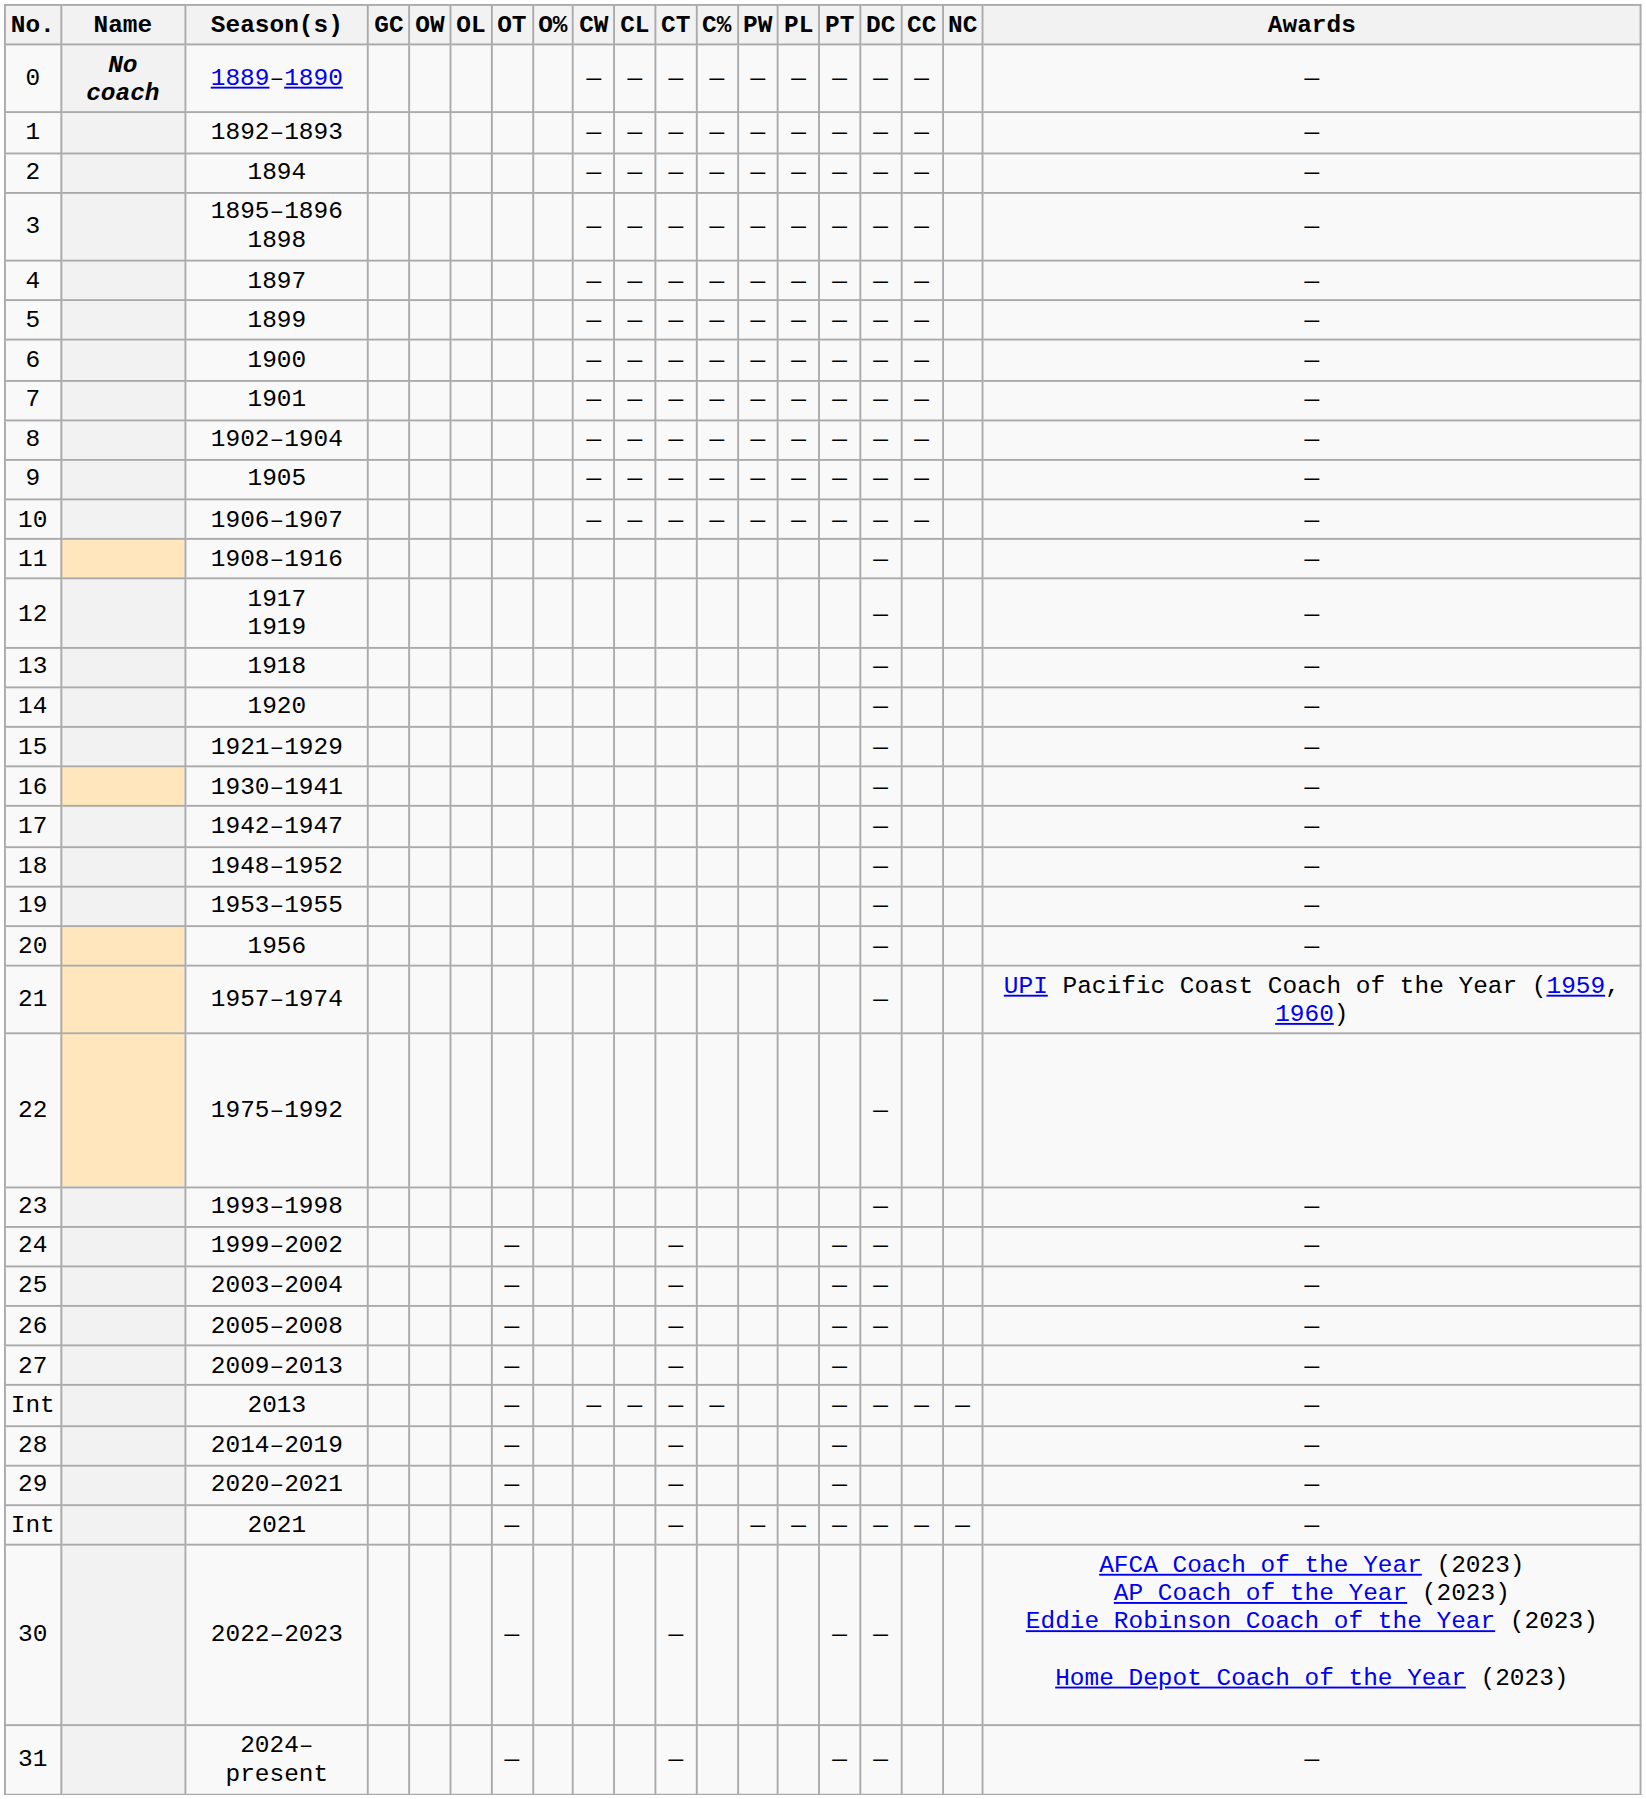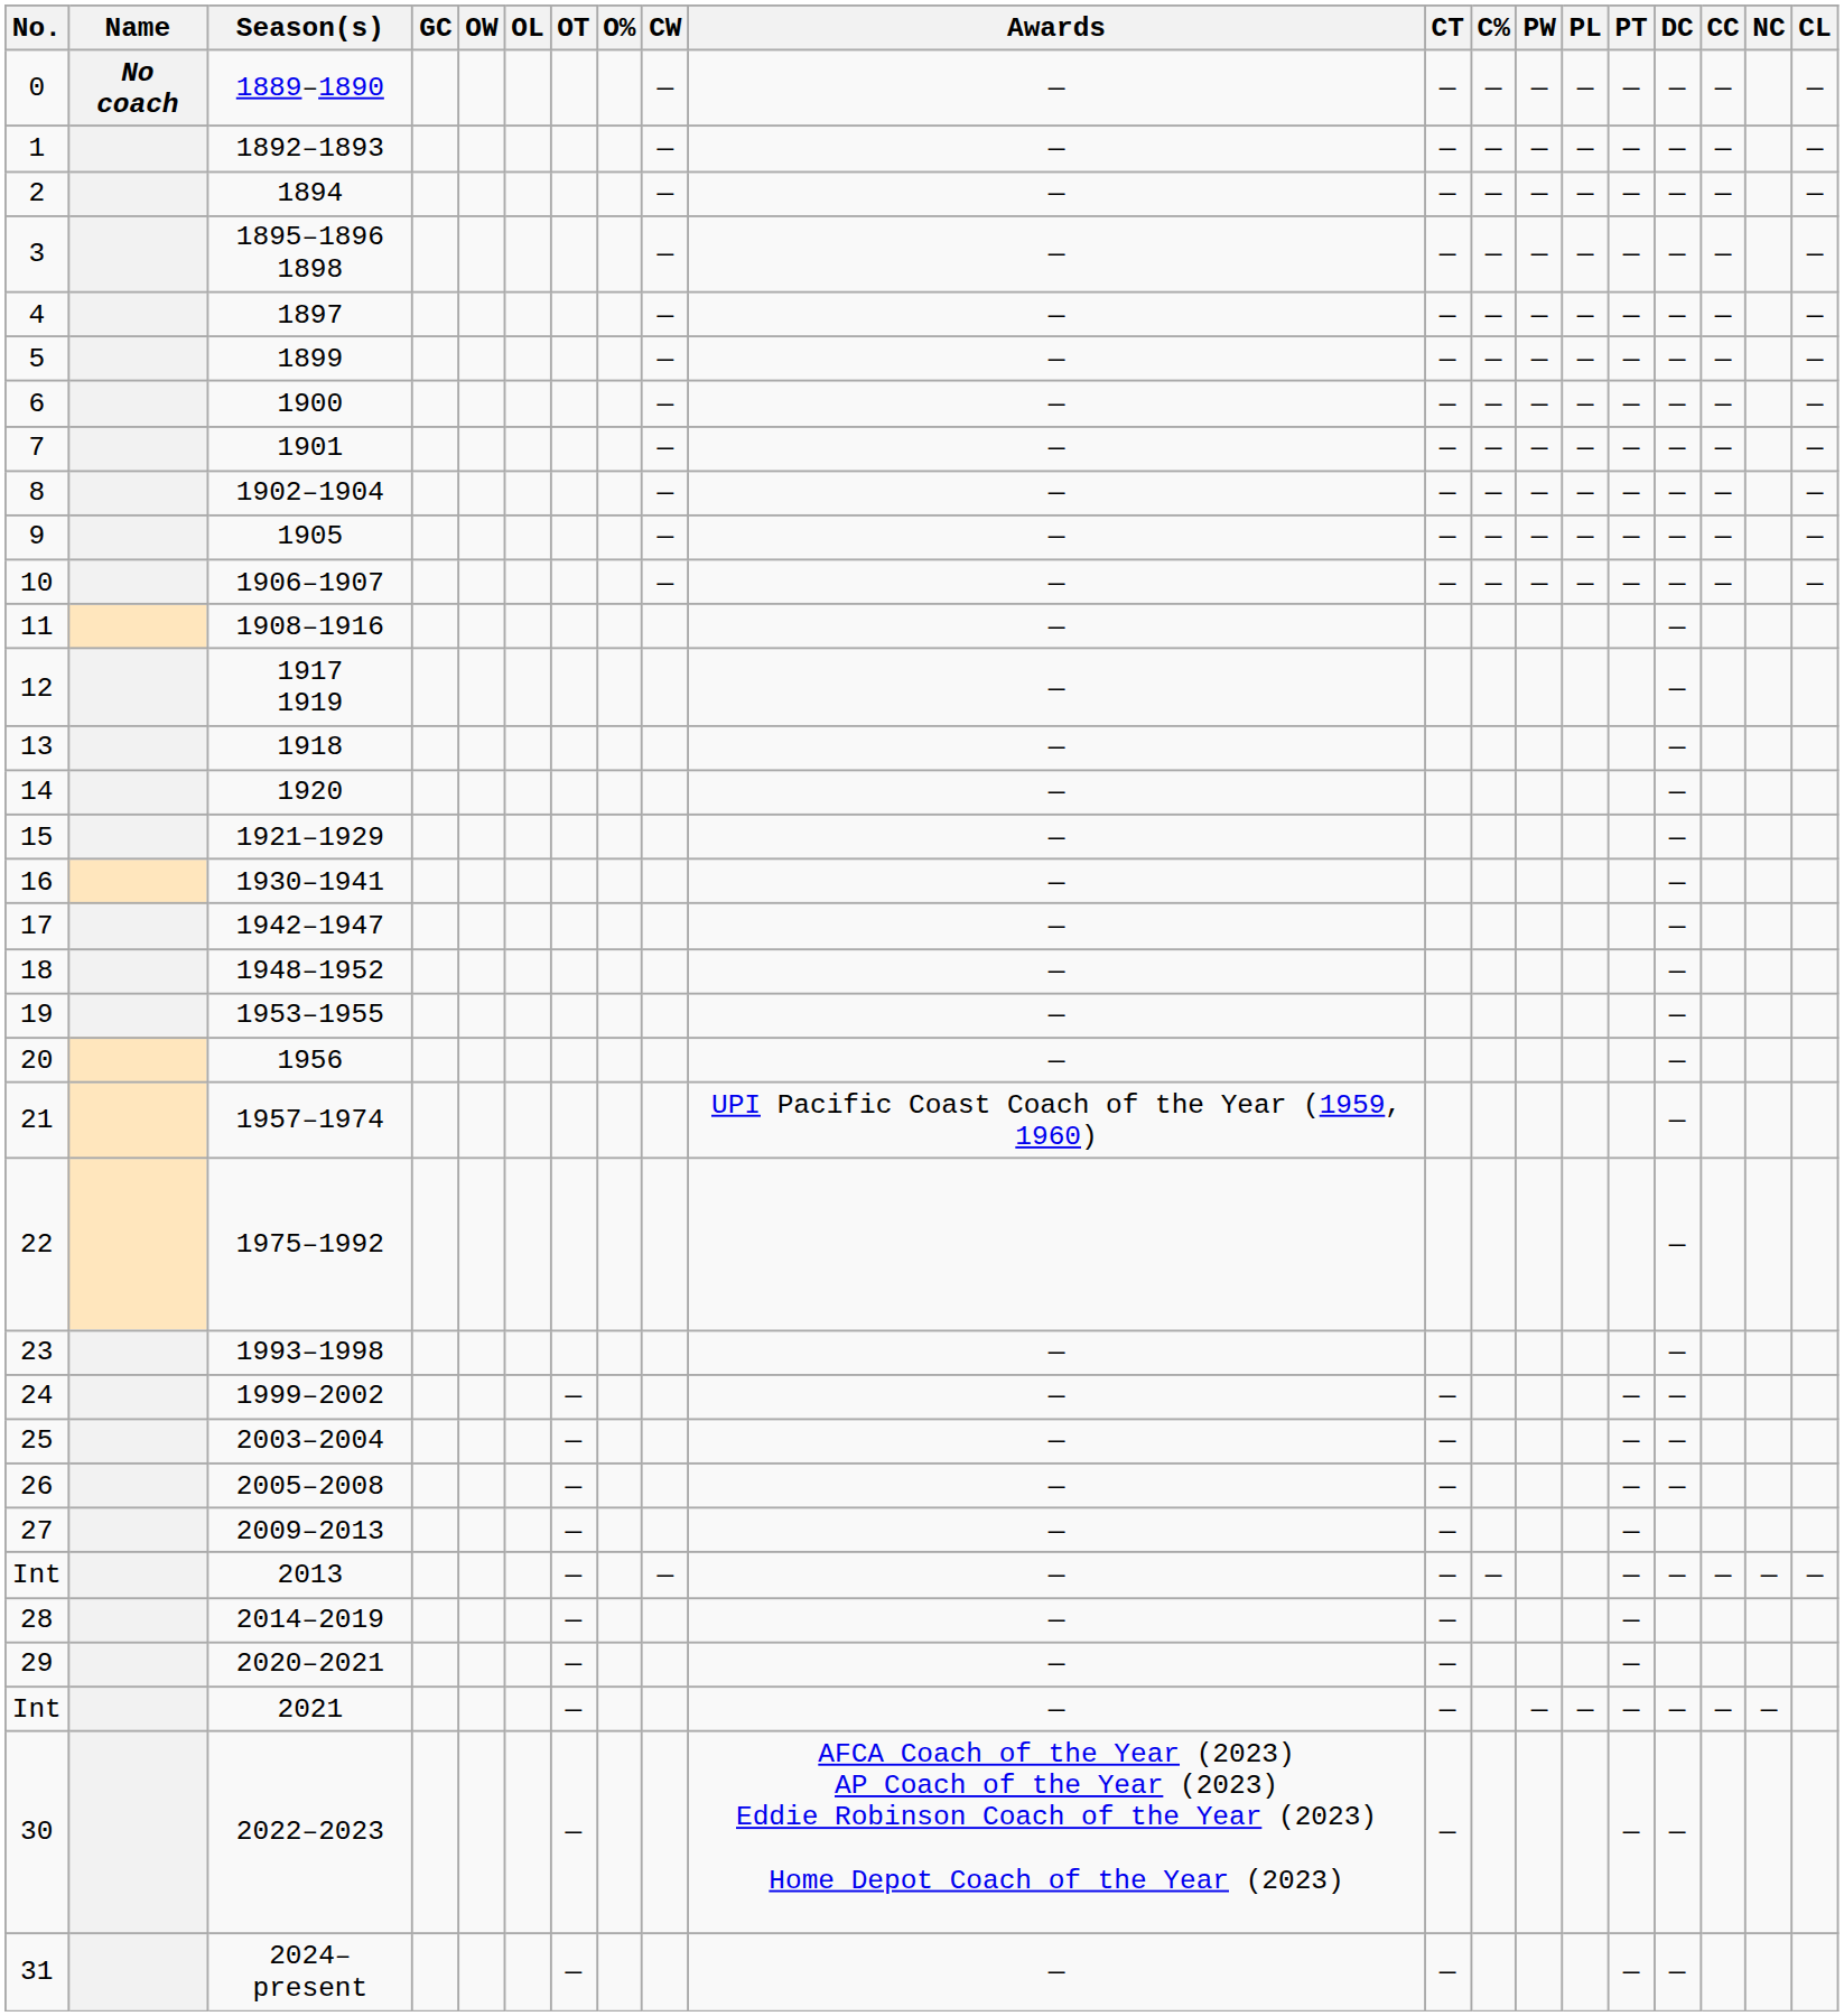columns swapped: CL <-> Awards
